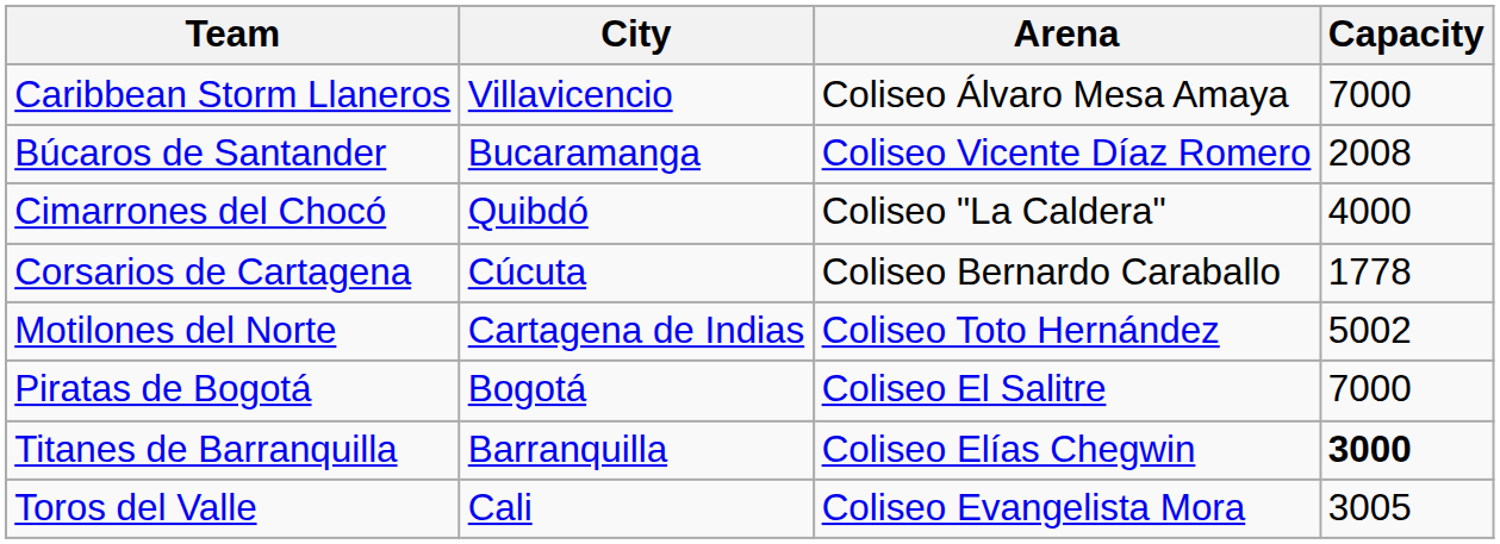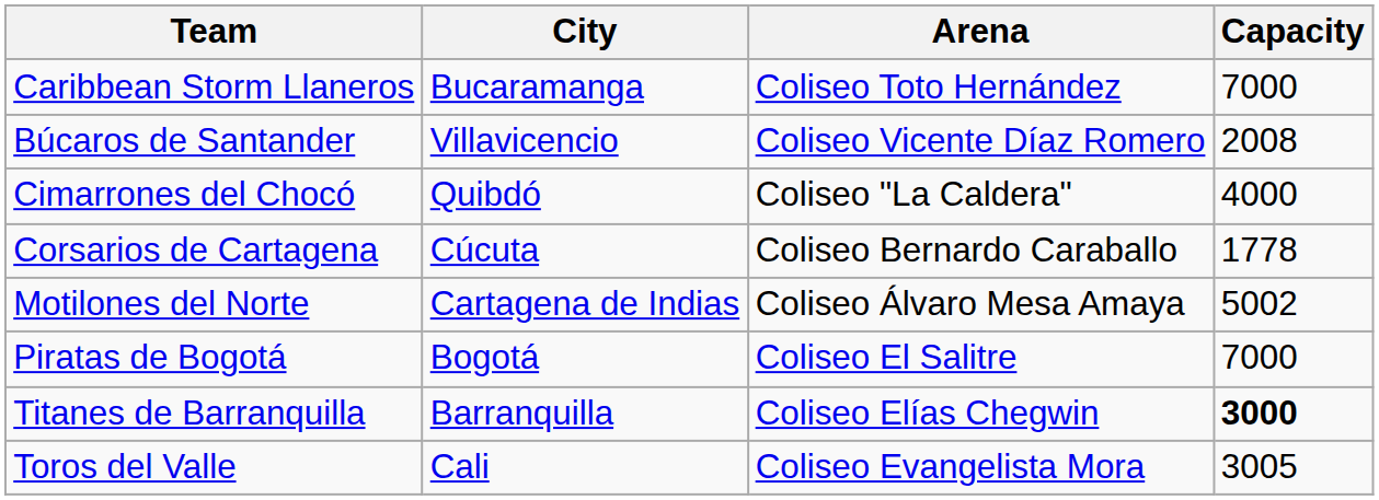Caribbean Storm Llaneros | City: Villavicencio -> Bucaramanga
Caribbean Storm Llaneros | Arena: Coliseo Álvaro Mesa Amaya -> Coliseo Toto Hernández
Búcaros de Santander | City: Bucaramanga -> Villavicencio
Motilones del Norte | Arena: Coliseo Toto Hernández -> Coliseo Álvaro Mesa Amaya
